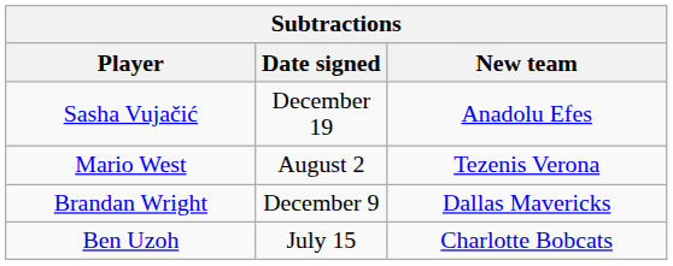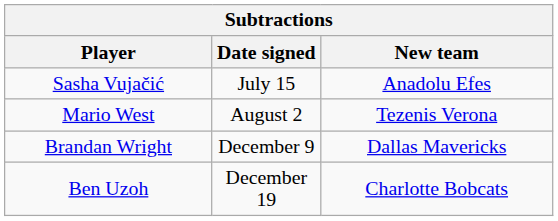Sasha Vujačić | Date signed: December 19 -> July 15
Ben Uzoh | Date signed: July 15 -> December 19
